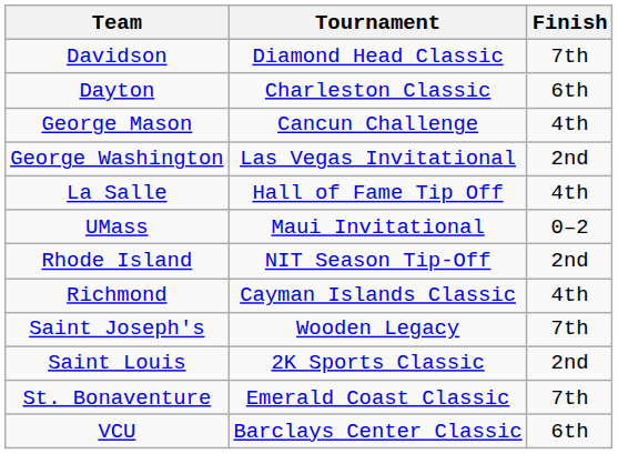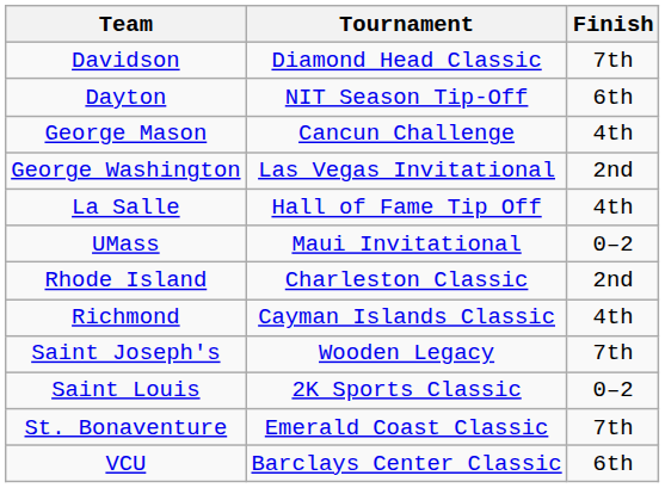Dayton | Tournament: Charleston Classic -> NIT Season Tip-Off
Rhode Island | Tournament: NIT Season Tip-Off -> Charleston Classic
Saint Louis | Finish: 2nd -> 0–2
